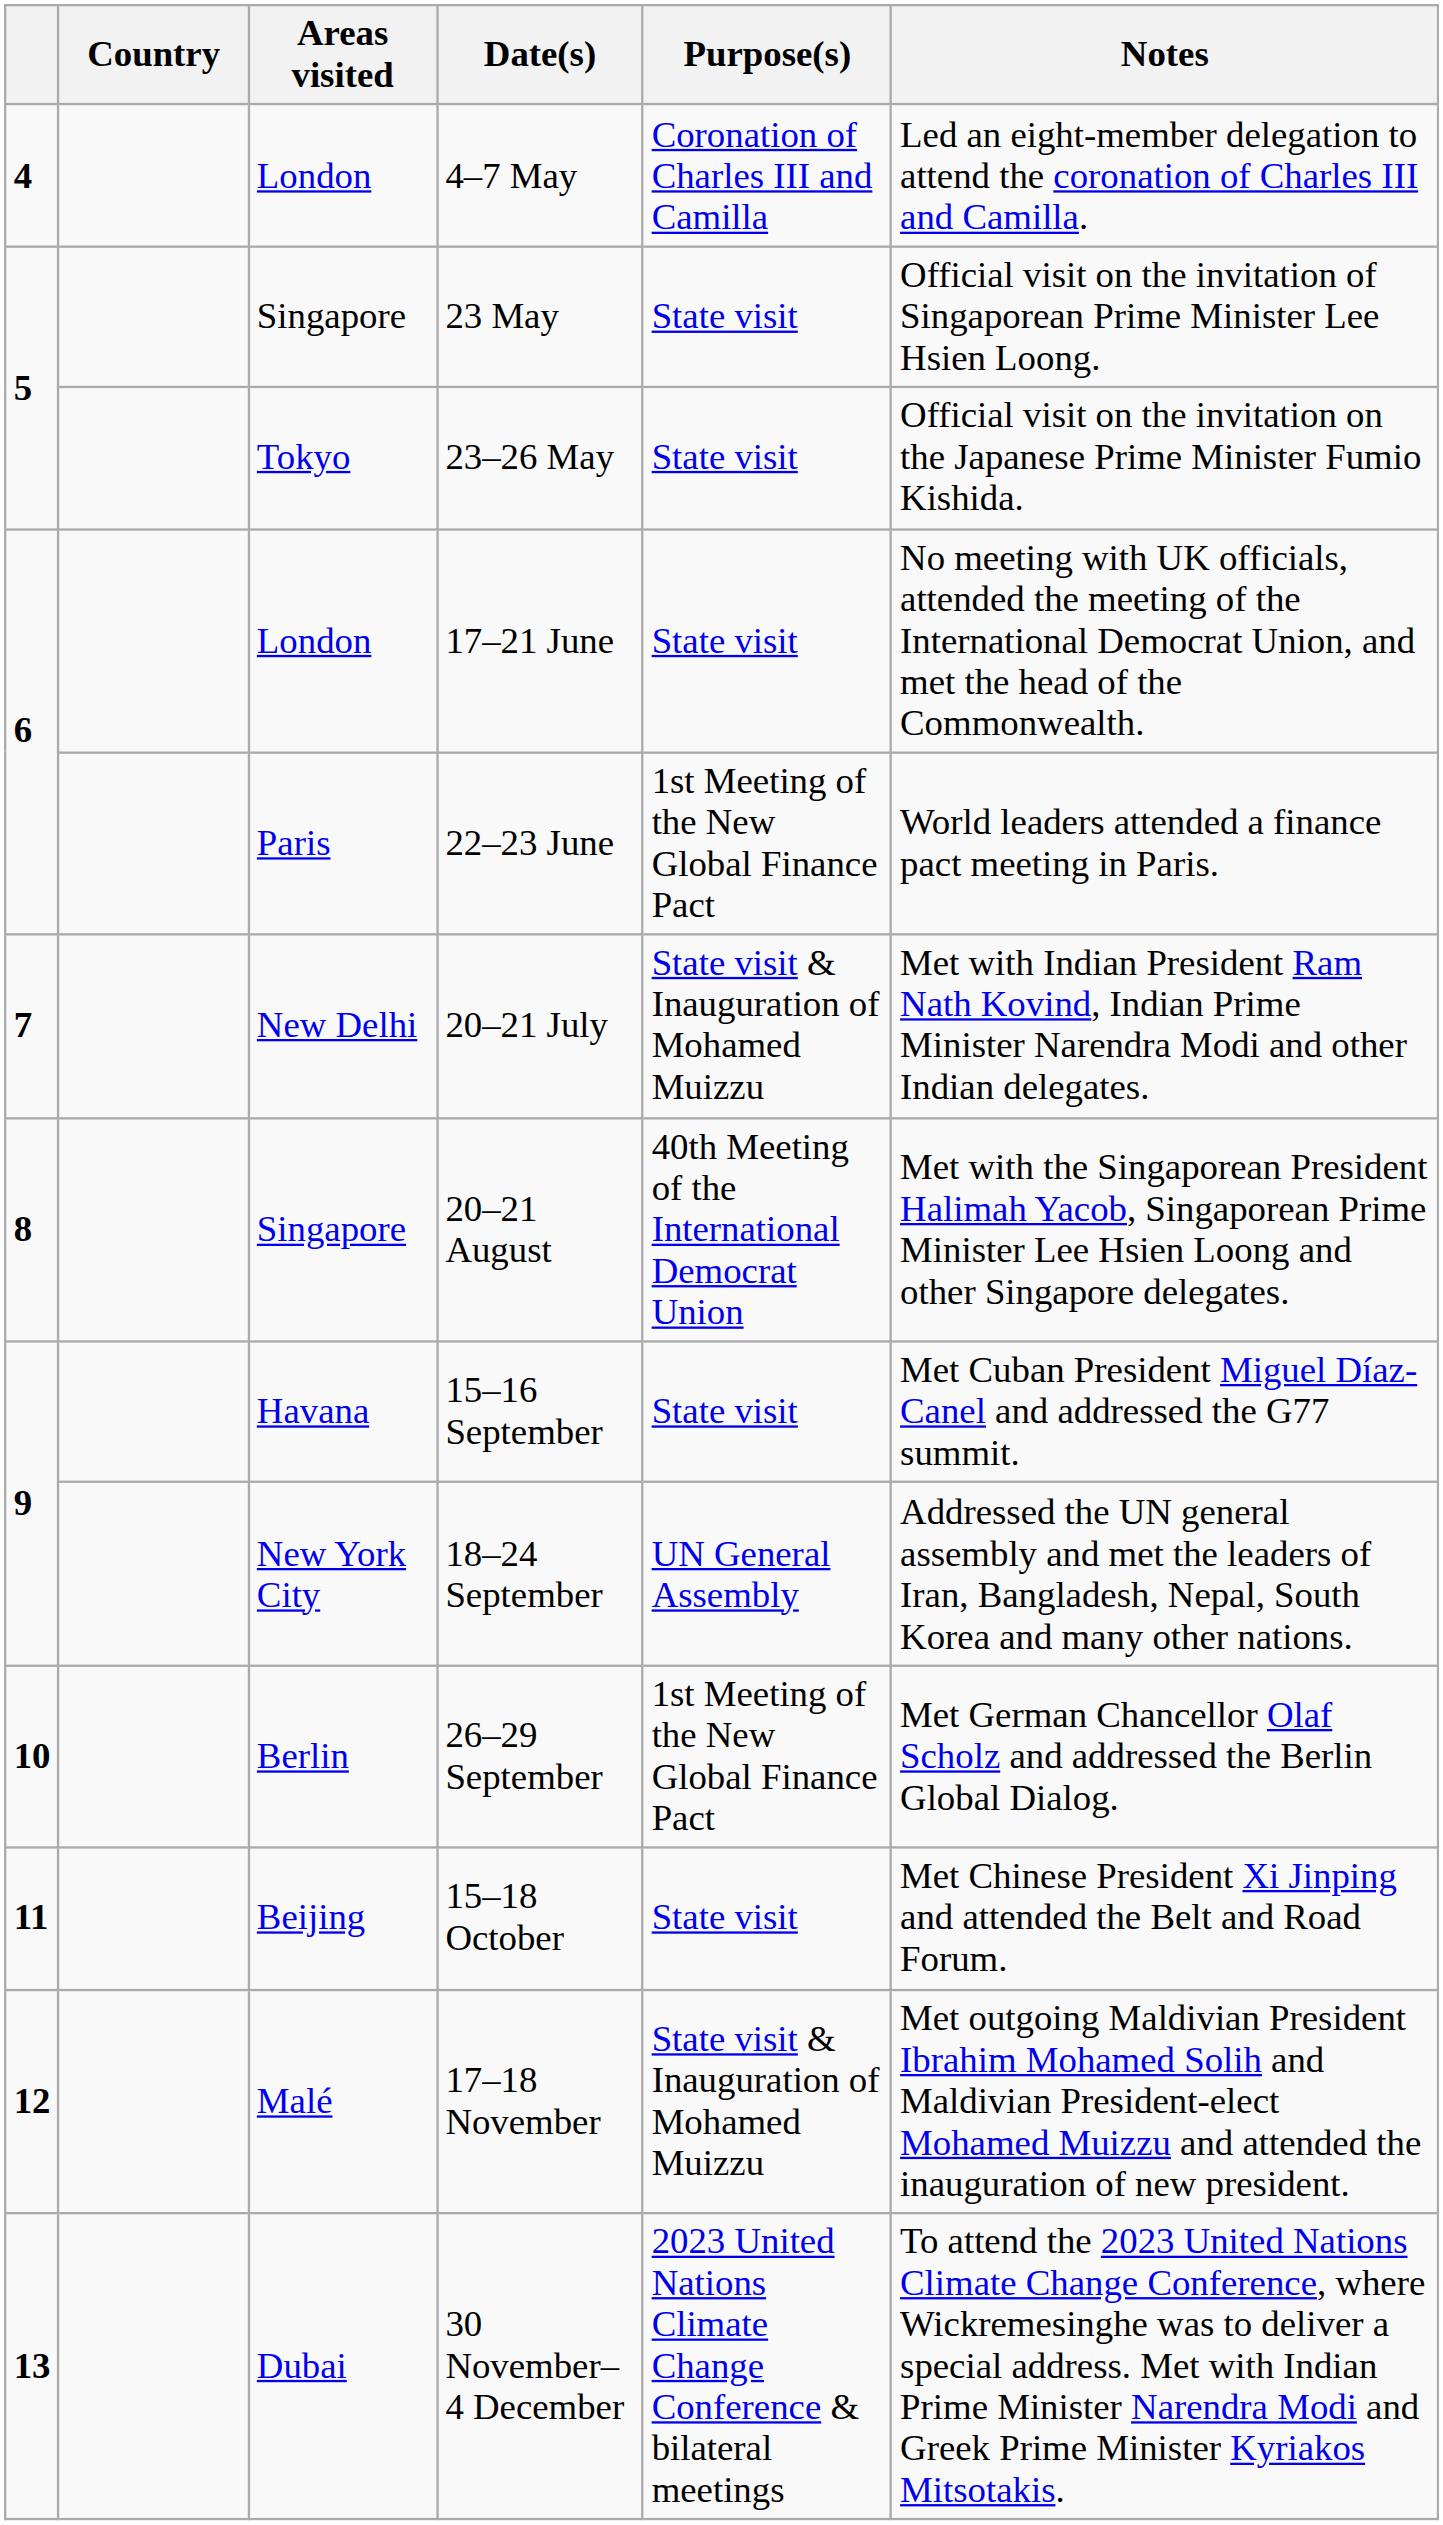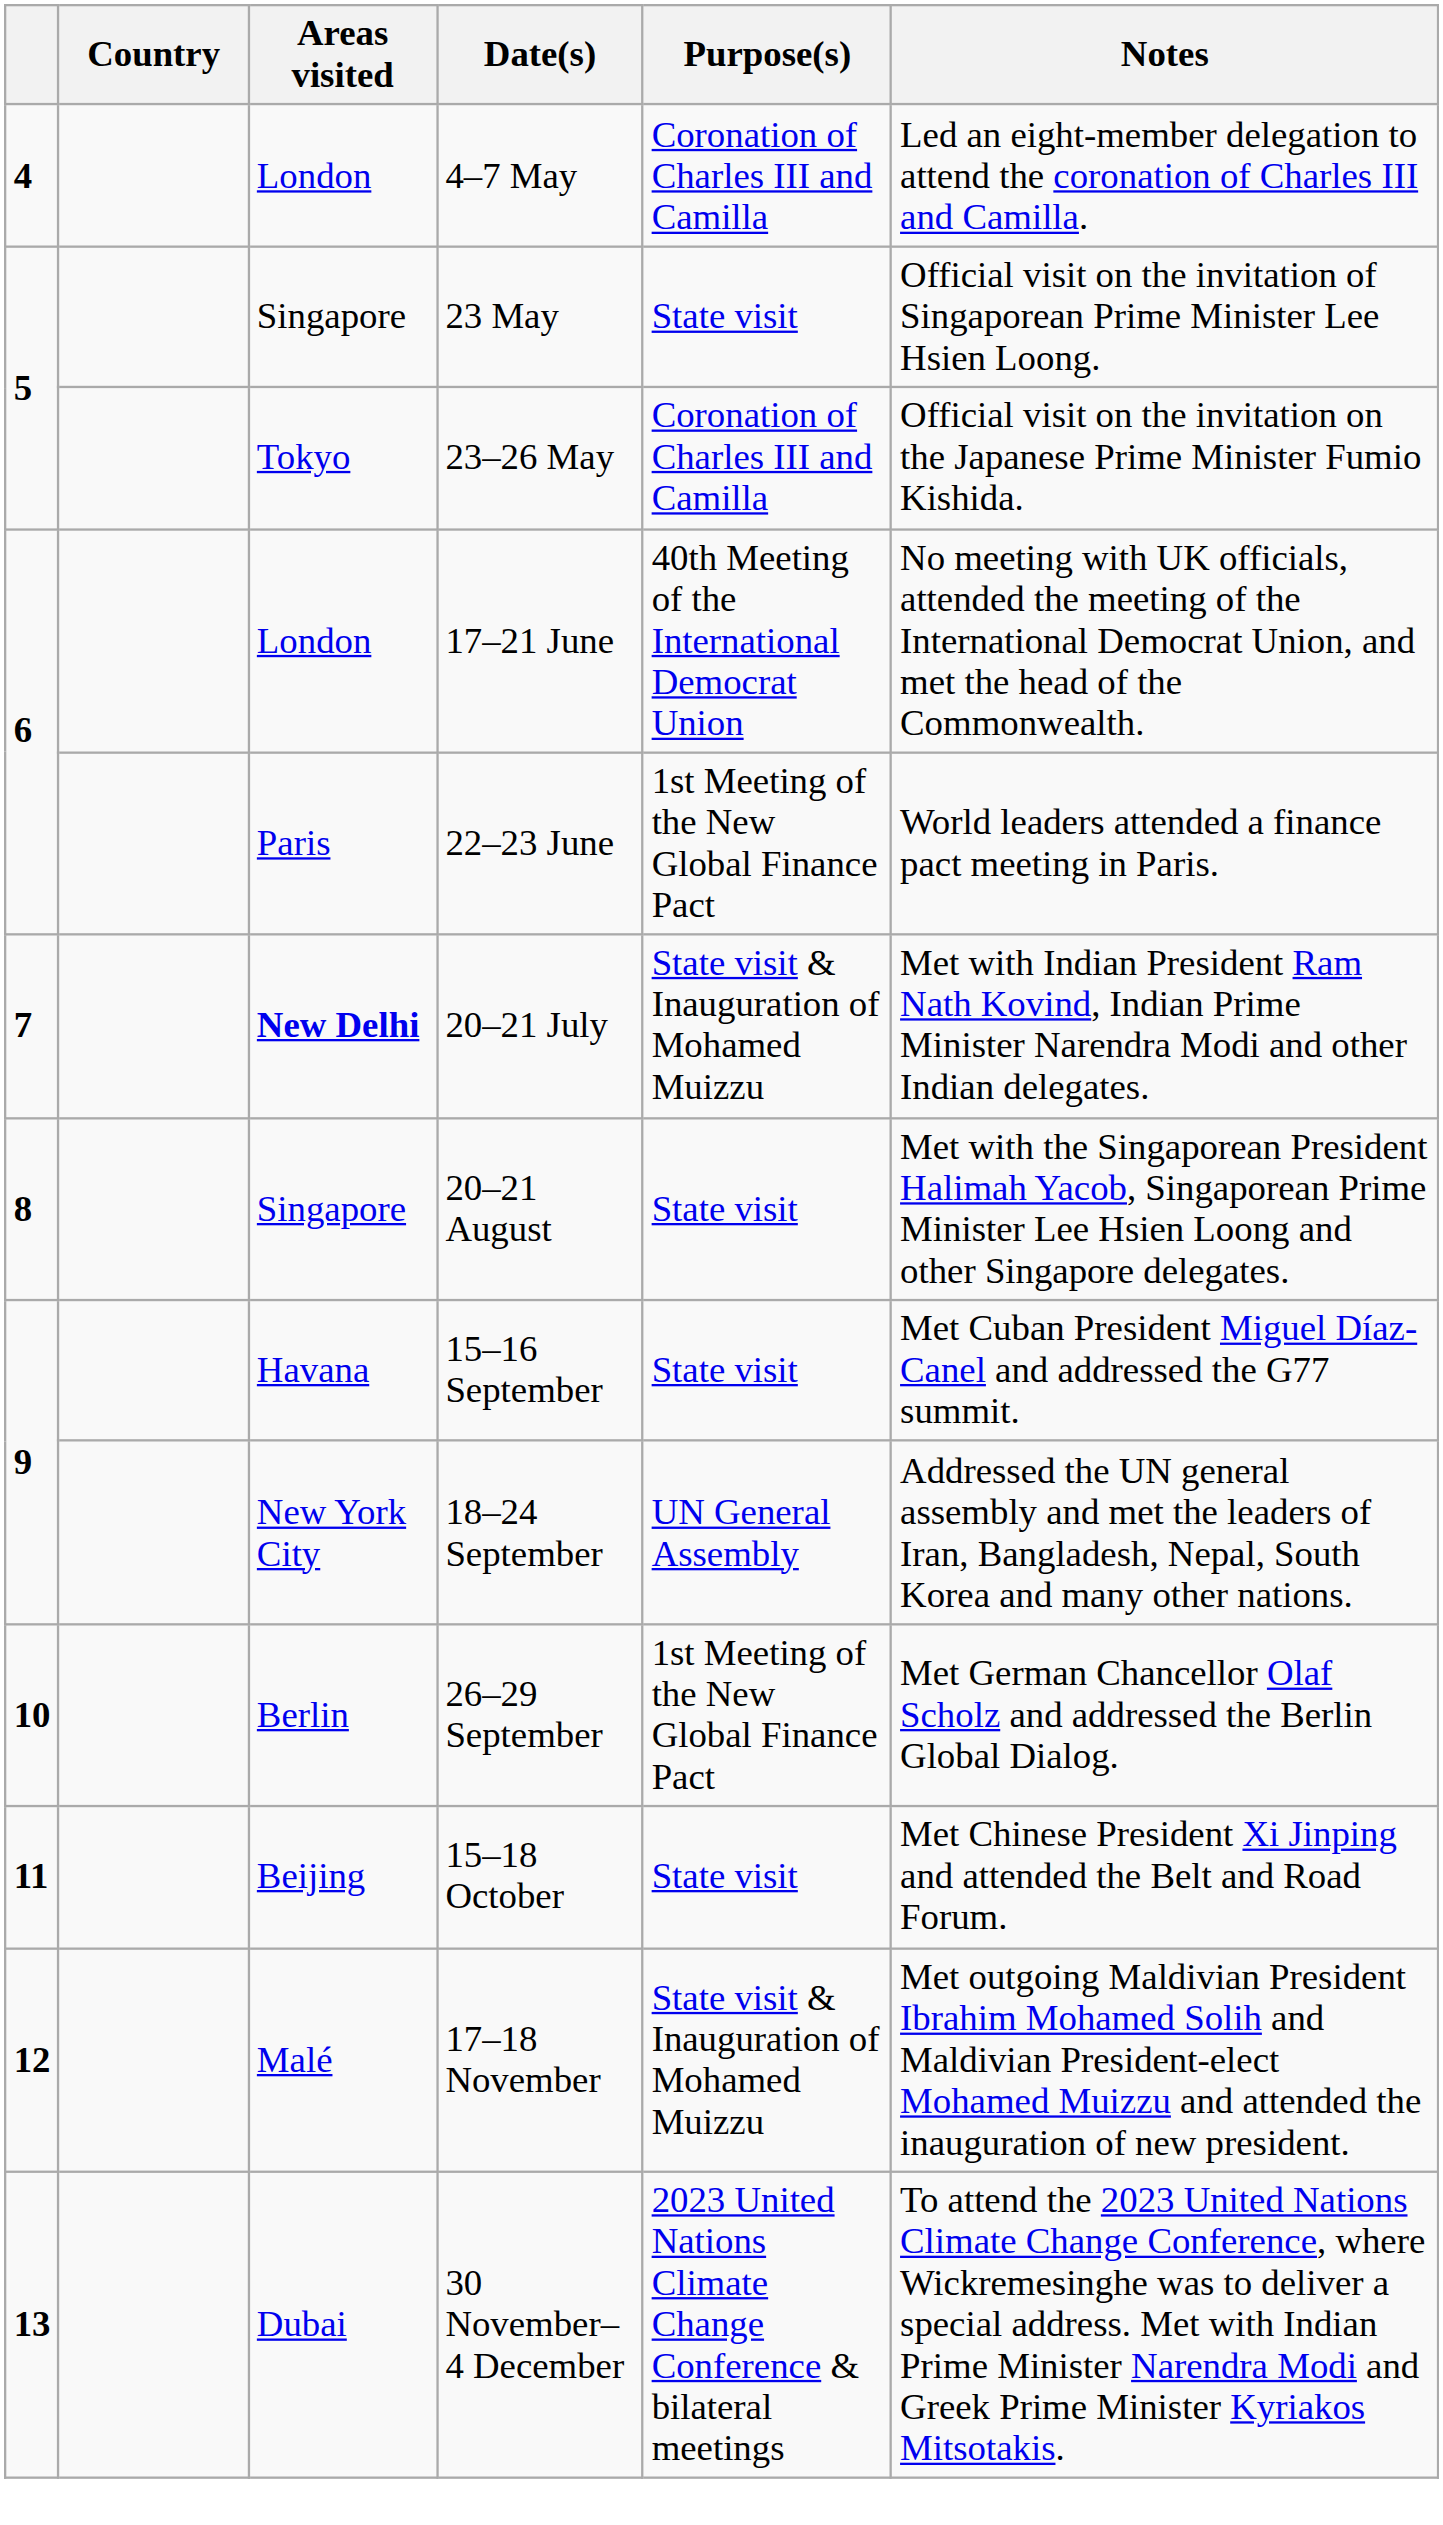23–26 May | Purpose(s): State visit -> Coronation of Charles III and Camilla
17–21 June | Purpose(s): State visit -> 40th Meeting of the International Democrat Union
20–21 July | Areas visited: normal -> bold
20–21 August | Purpose(s): 40th Meeting of the International Democrat Union -> State visit
